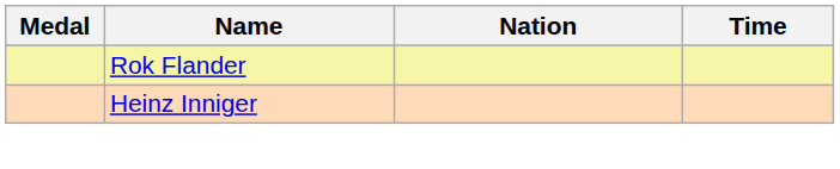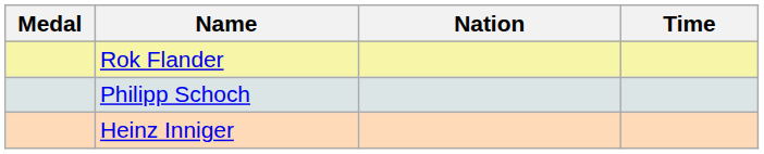+ row: Philipp Schoch
